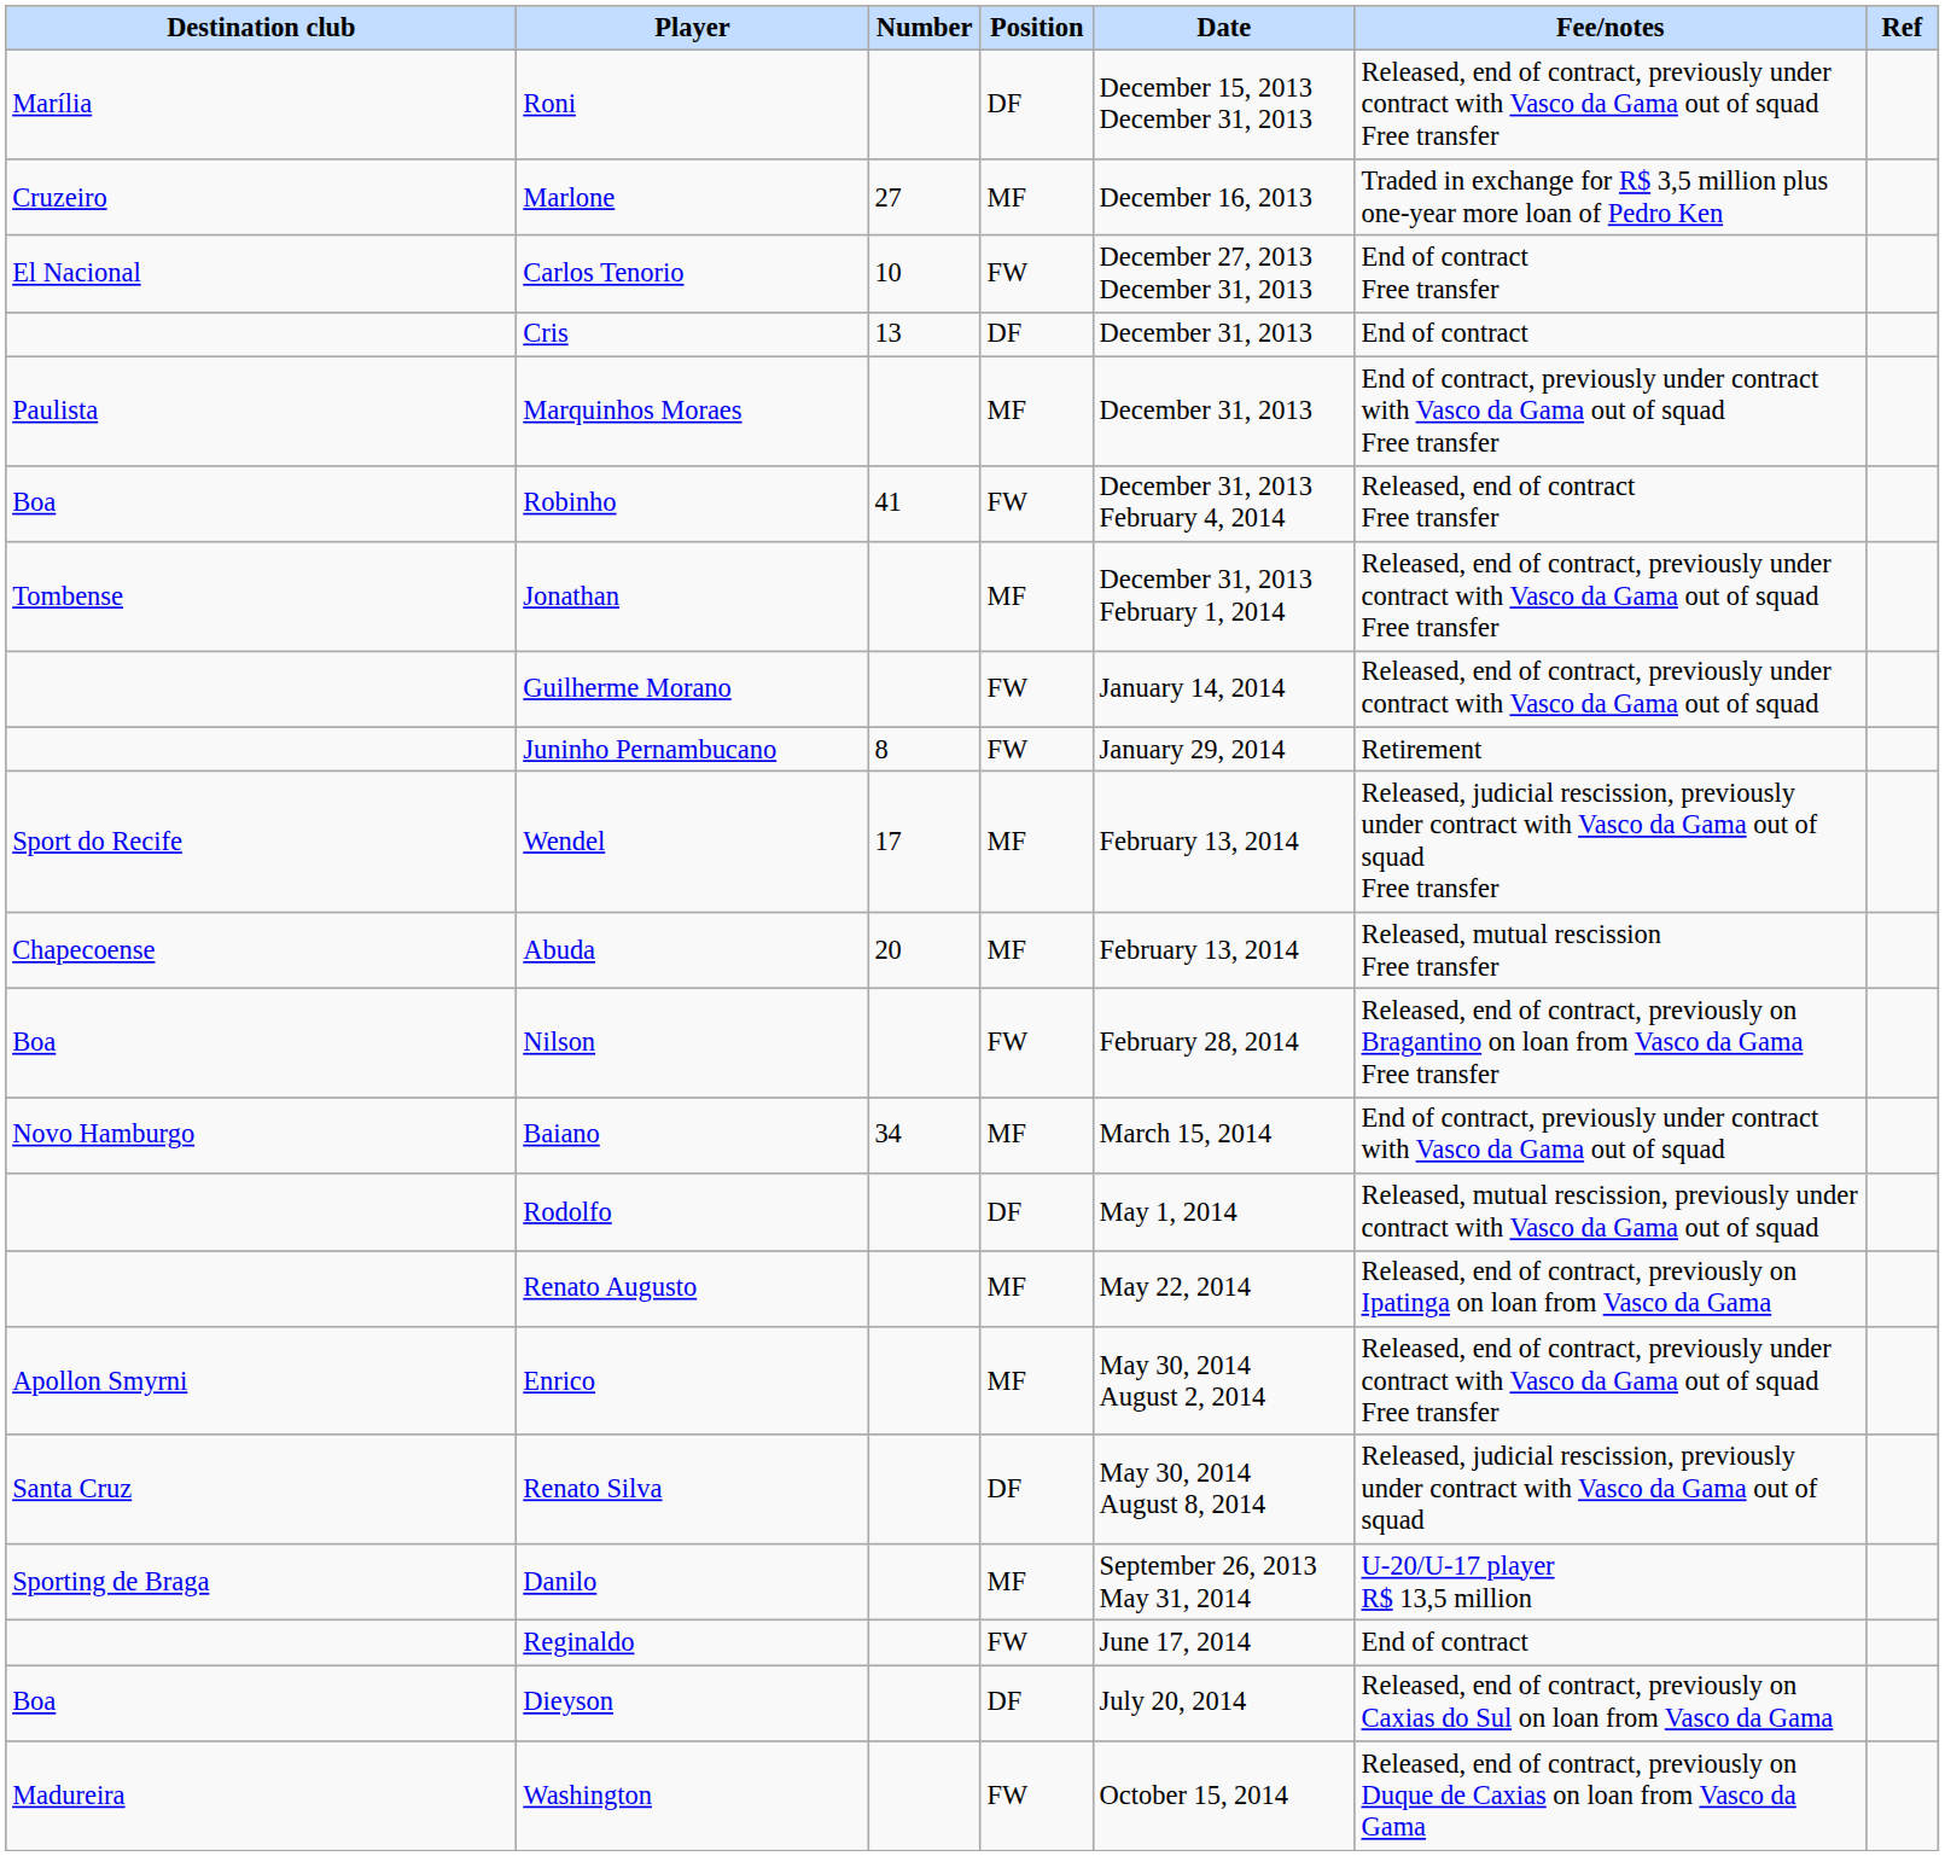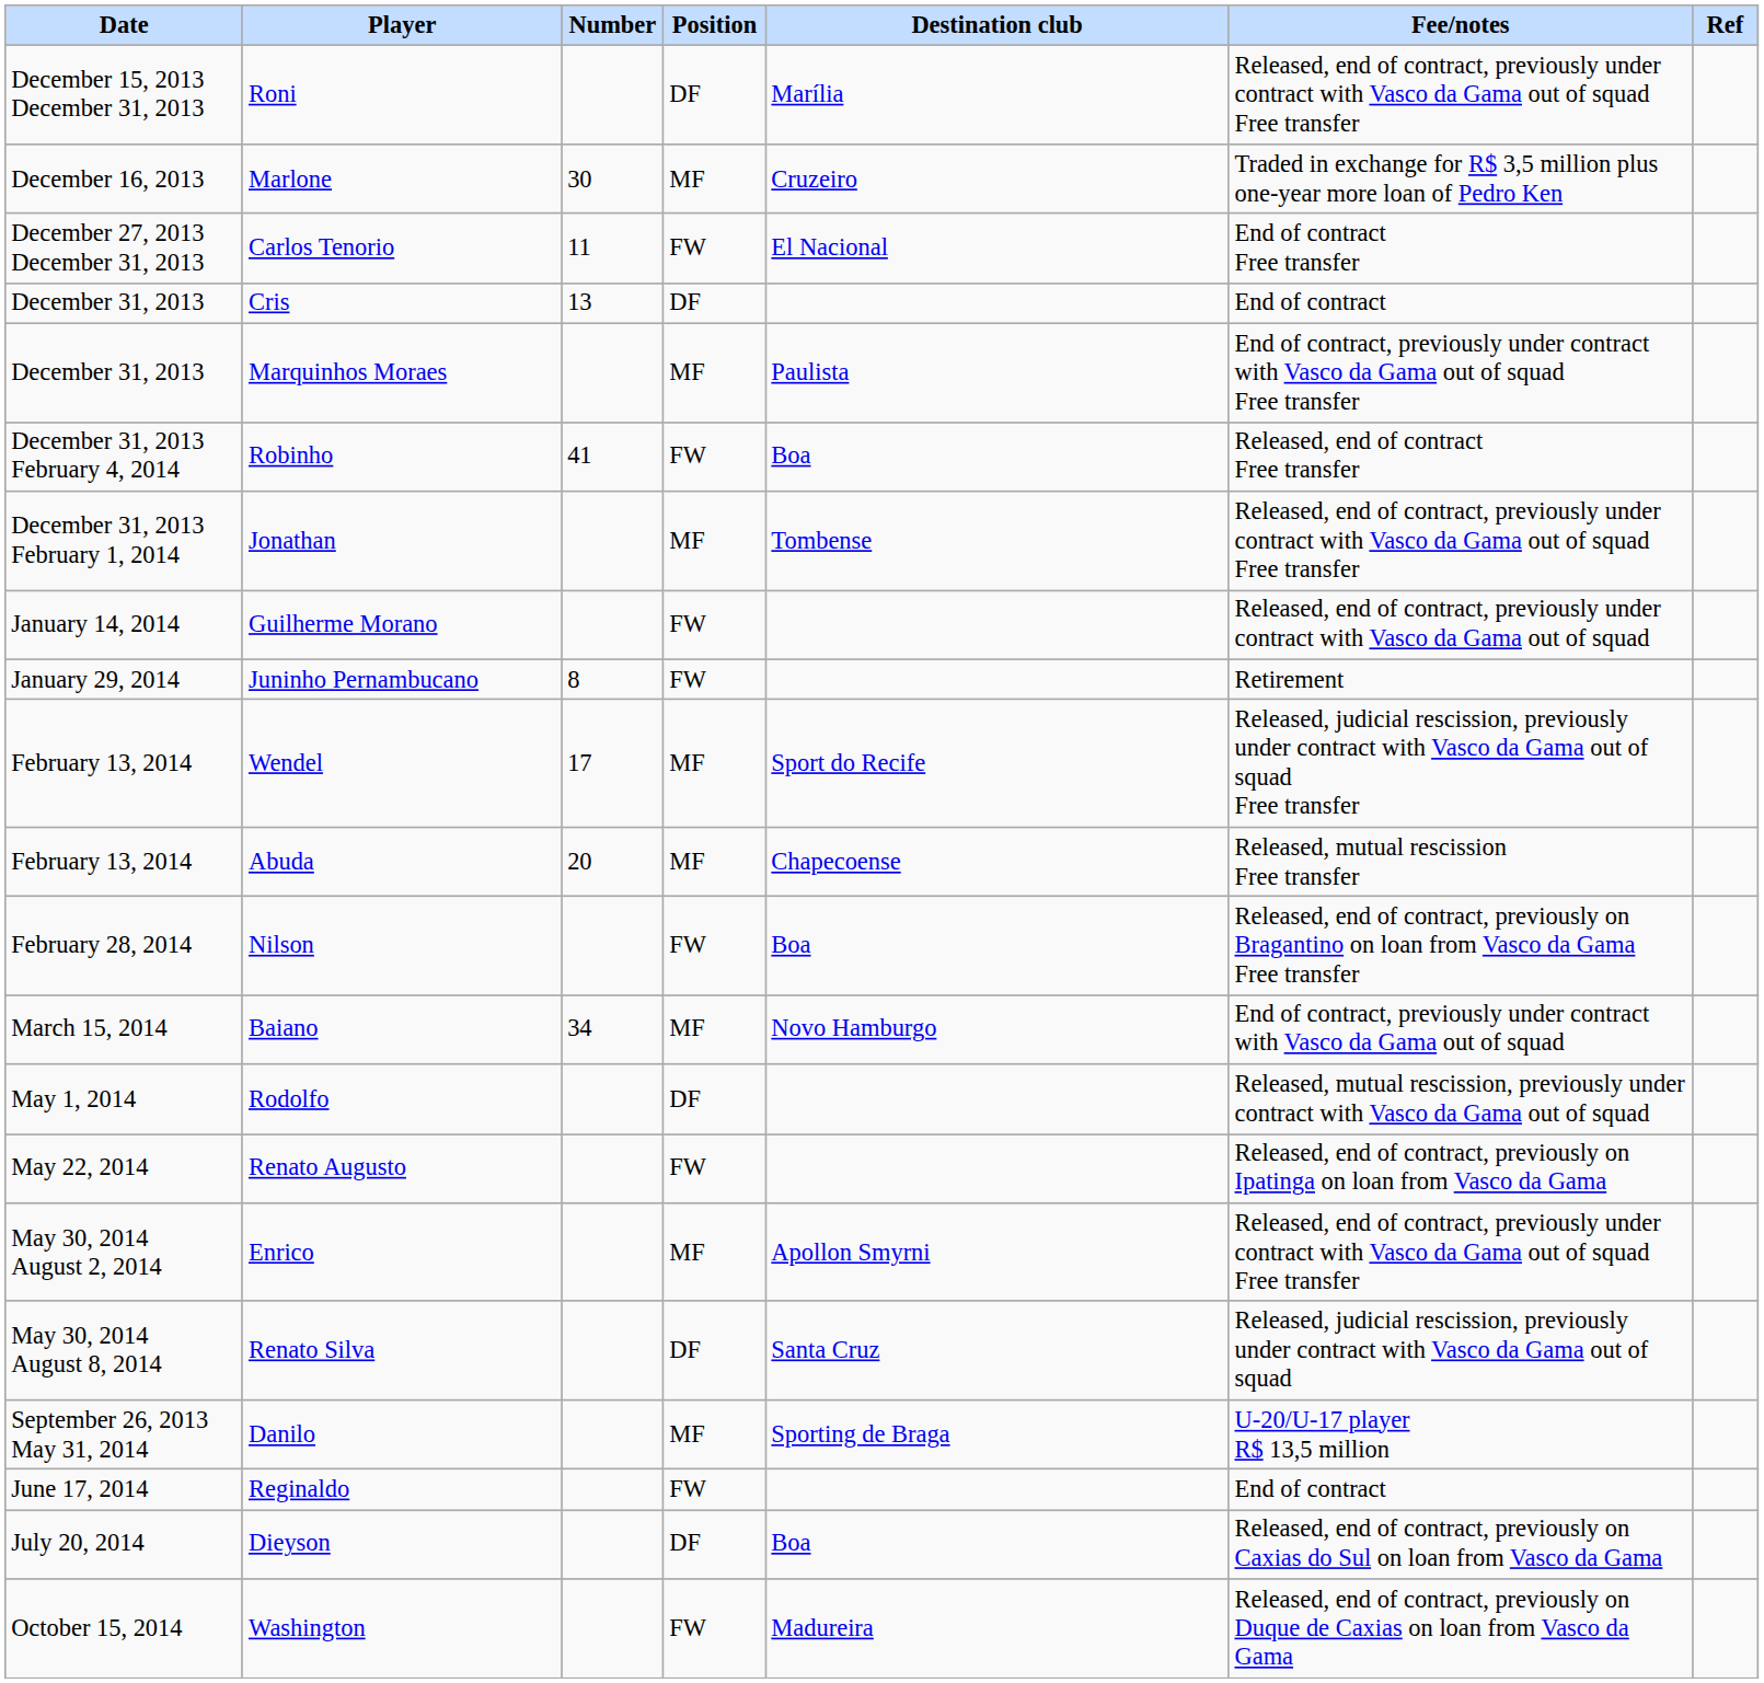columns swapped: Date <-> Destination club
Marlone | Number: 27 -> 30
Carlos Tenorio | Number: 10 -> 11
Renato Augusto | Position: MF -> FW
